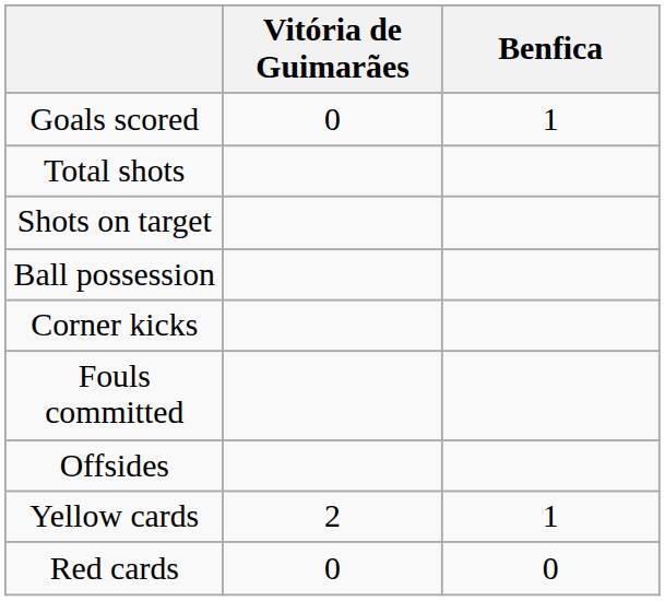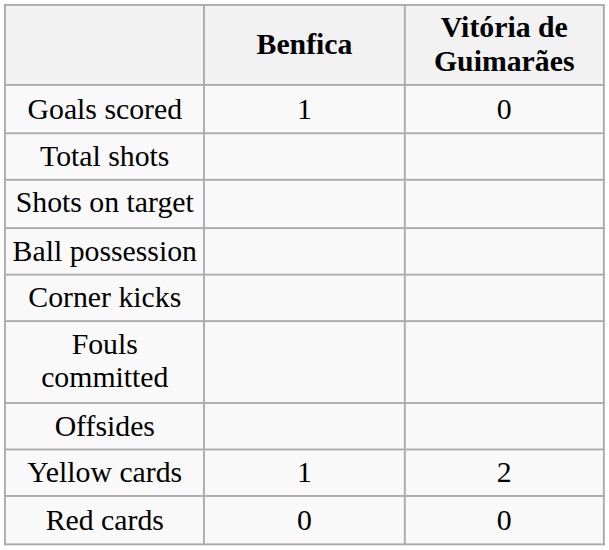columns swapped: Benfica <-> Vitória de Guimarães
